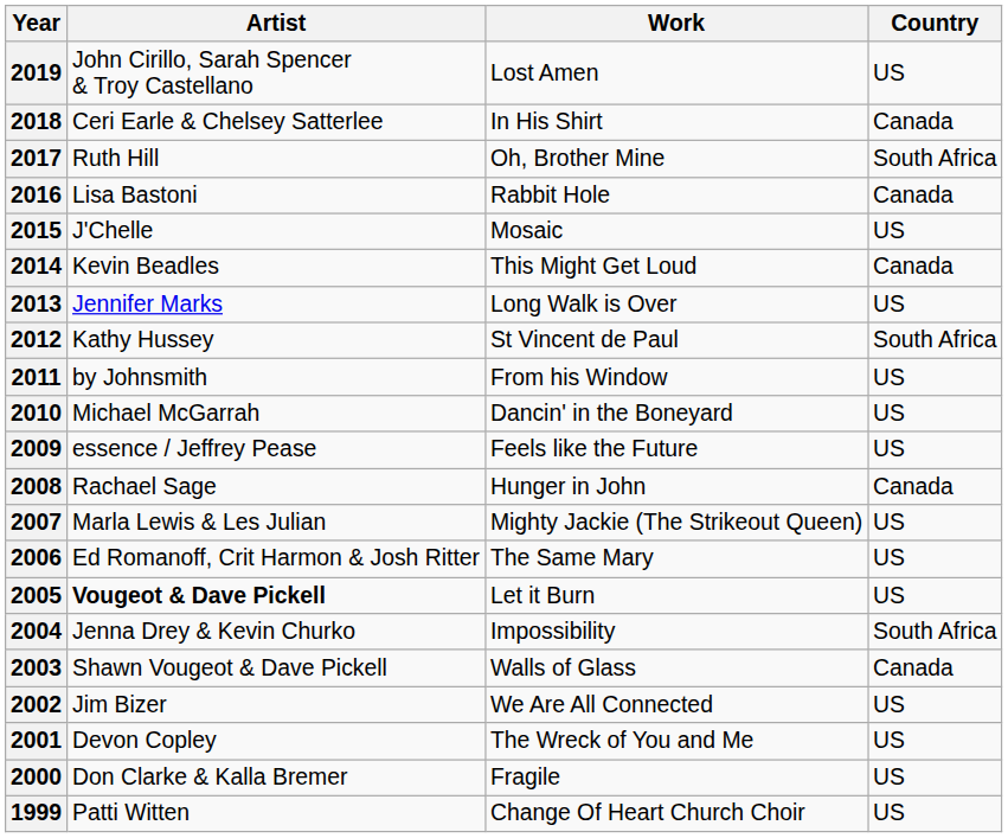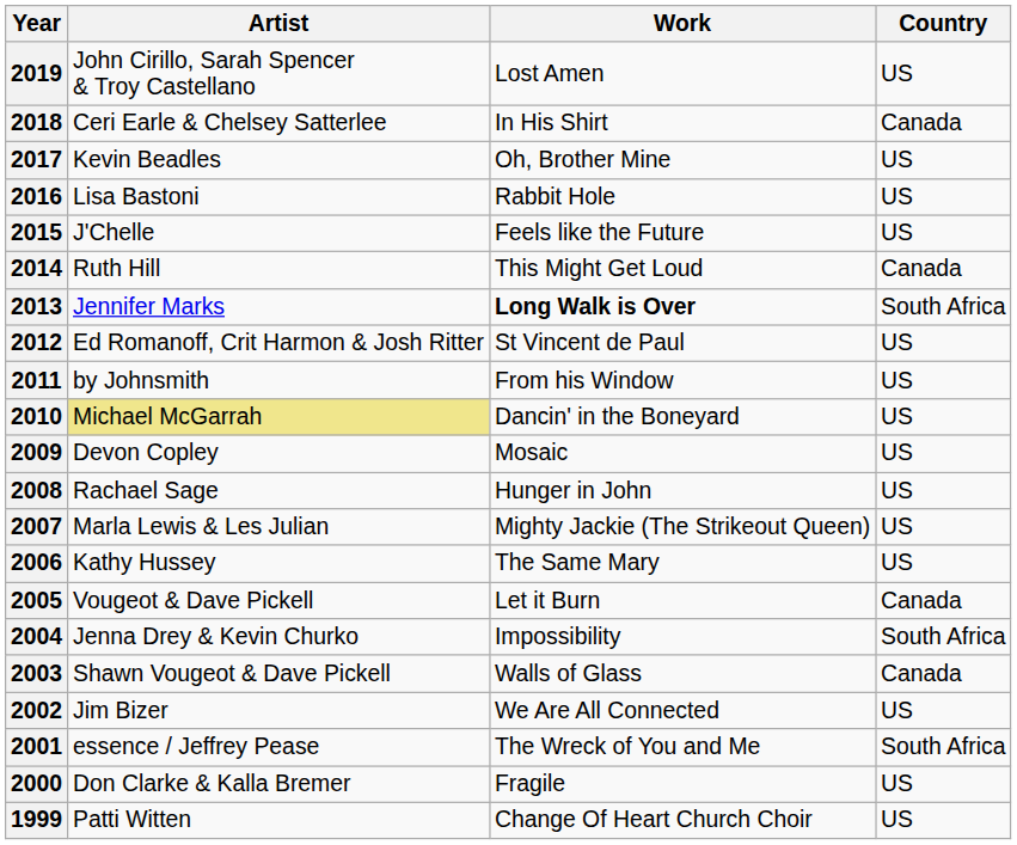2017 | Artist: Ruth Hill -> Kevin Beadles
2017 | Country: South Africa -> US
2016 | Country: Canada -> US
2015 | Work: Mosaic -> Feels like the Future
2014 | Artist: Kevin Beadles -> Ruth Hill
2013 | Work: normal -> bold
2013 | Country: US -> South Africa
2012 | Artist: Kathy Hussey -> Ed Romanoff, Crit Harmon & Josh Ritter
2012 | Country: South Africa -> US
2010 | Artist: no background -> khaki background
2009 | Artist: essence / Jeffrey Pease -> Devon Copley
2009 | Work: Feels like the Future -> Mosaic
2008 | Country: Canada -> US
2006 | Artist: Ed Romanoff, Crit Harmon & Josh Ritter -> Kathy Hussey
2005 | Artist: bold -> normal
2005 | Country: US -> Canada
2001 | Artist: Devon Copley -> essence / Jeffrey Pease
2001 | Country: US -> South Africa
